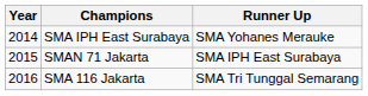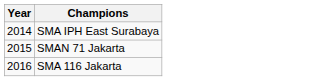- column: Runner Up | SMA Yohanes Merauke | SMA IPH East Surabaya | SMA Tri Tunggal Semarang
